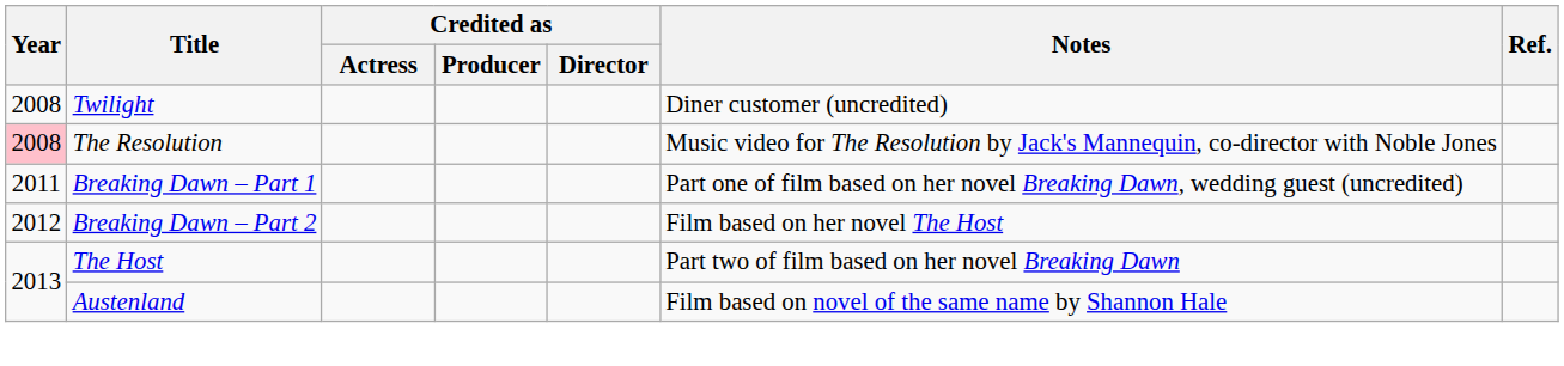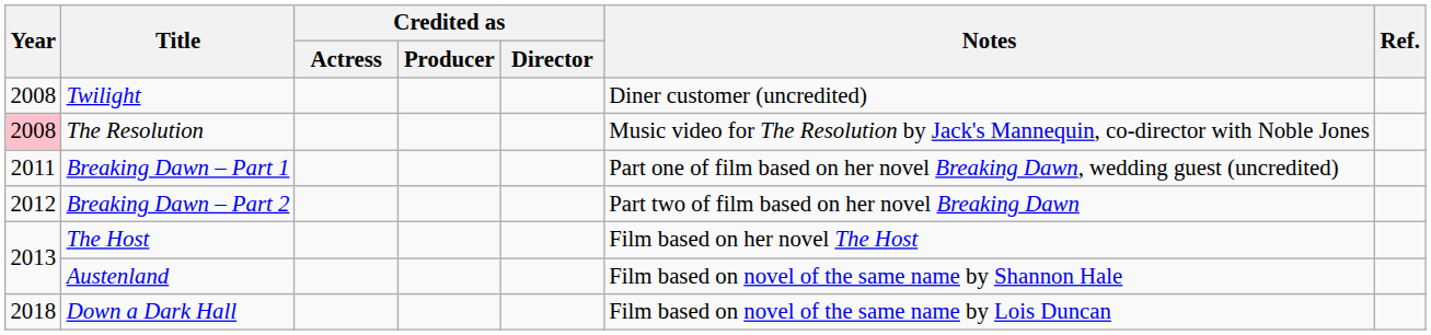Breaking Dawn – Part 2 | Notes: Film based on her novel The Host -> Part two of film based on her novel Breaking Dawn
The Host | Notes: Part two of film based on her novel Breaking Dawn -> Film based on her novel The Host
+ row: 2018 | Down a Dark Hall | Film based on novel of the same name by Lois Duncan
